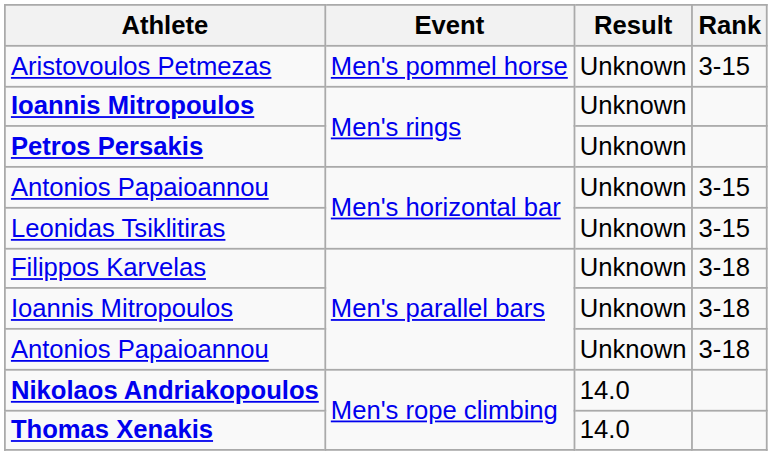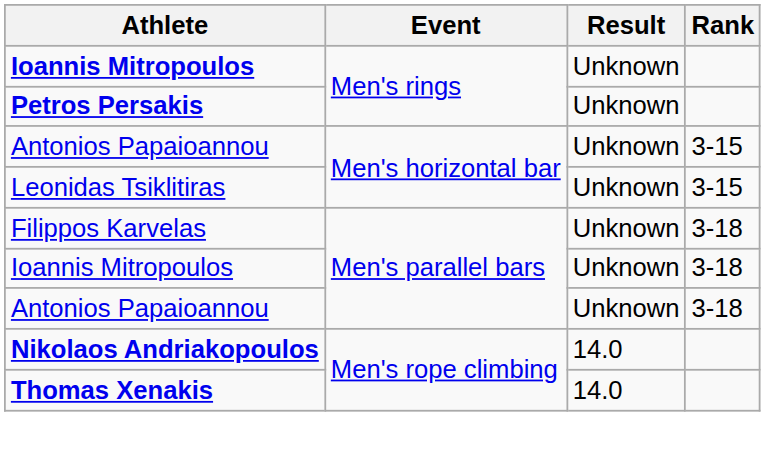- row: Aristovoulos Petmezas | Men's pommel horse | Unknown | 3-15
